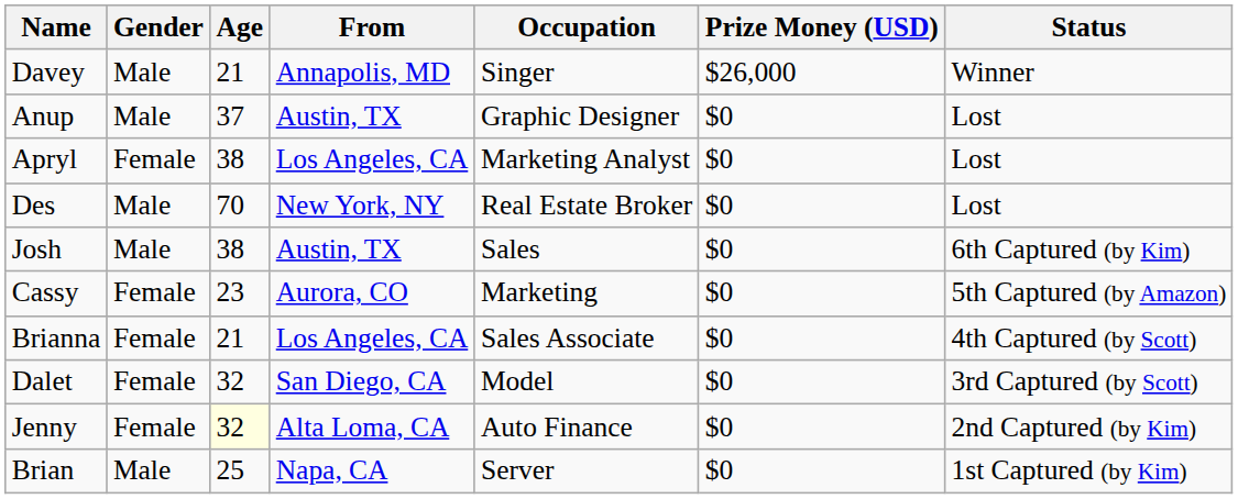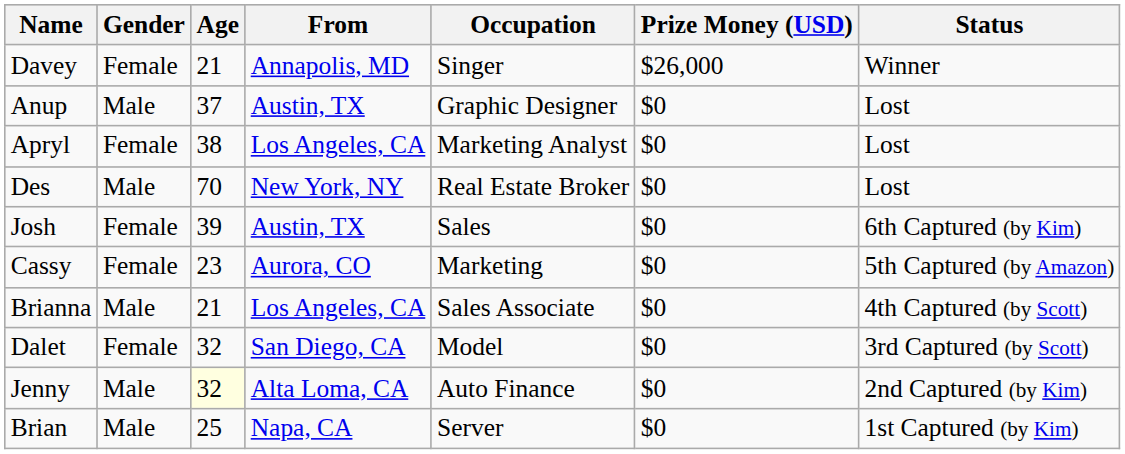Davey | Gender: Male -> Female
Josh | Gender: Male -> Female
Josh | Age: 38 -> 39
Brianna | Gender: Female -> Male
Jenny | Gender: Female -> Male
